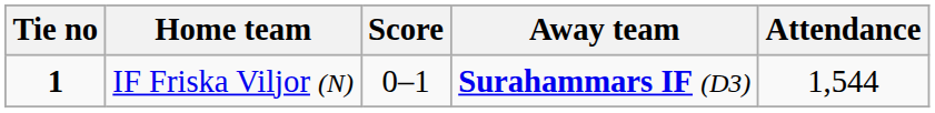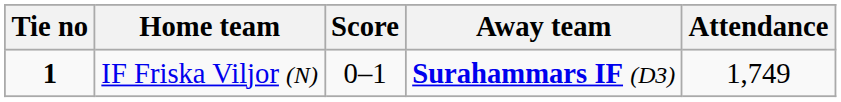IF Friska Viljor (N) | Attendance: 1,544 -> 1,749
